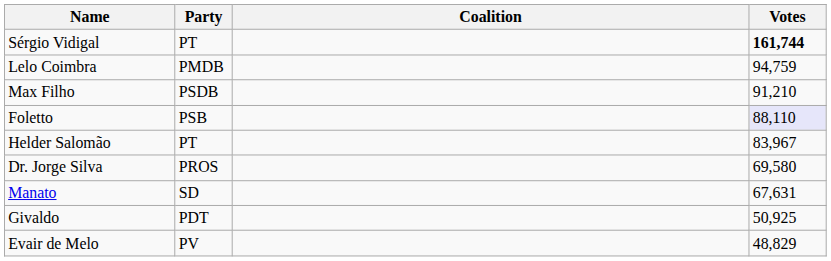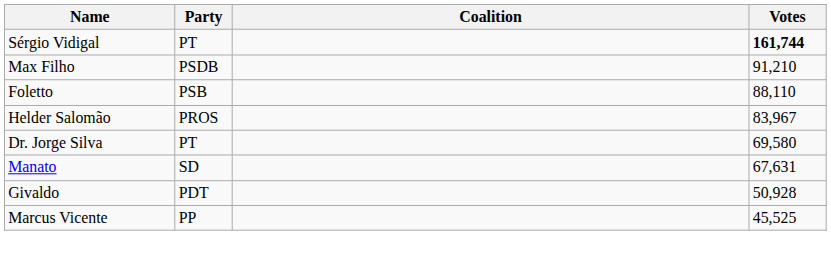- row: Lelo Coimbra | PMDB | 94,759
Foletto | Votes: lavender background -> no background
Helder Salomão | Party: PT -> PROS
Dr. Jorge Silva | Party: PROS -> PT
Givaldo | Votes: 50,925 -> 50,928
- row: Evair de Melo | PV | 48,829
+ row: Marcus Vicente | PP | 45,525
